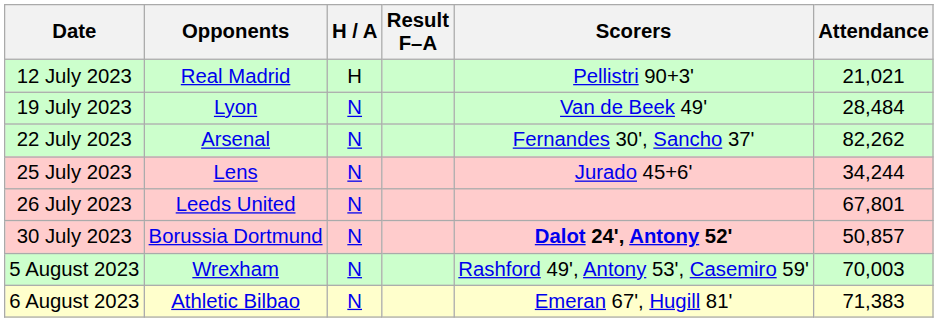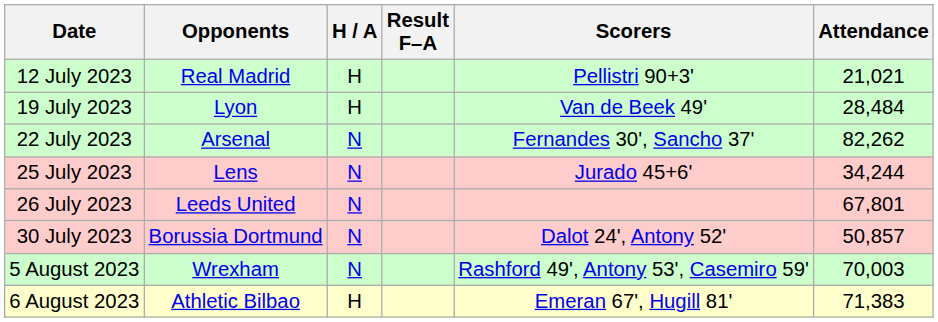19 July 2023 | H / A: N -> H
30 July 2023 | Scorers: bold -> normal
6 August 2023 | H / A: N -> H
